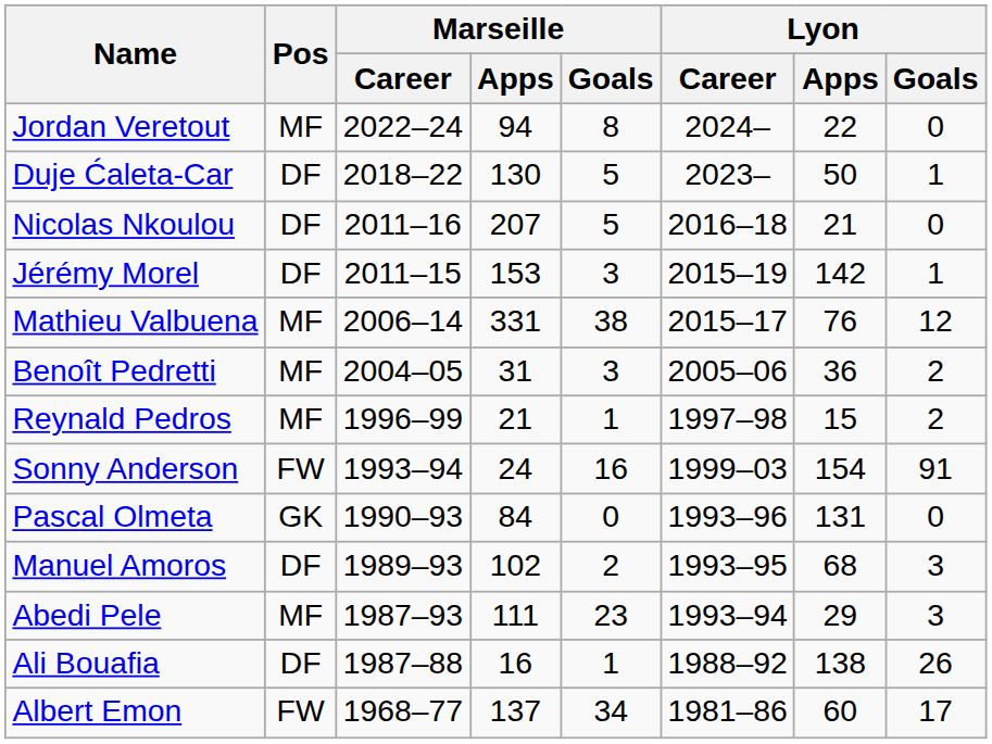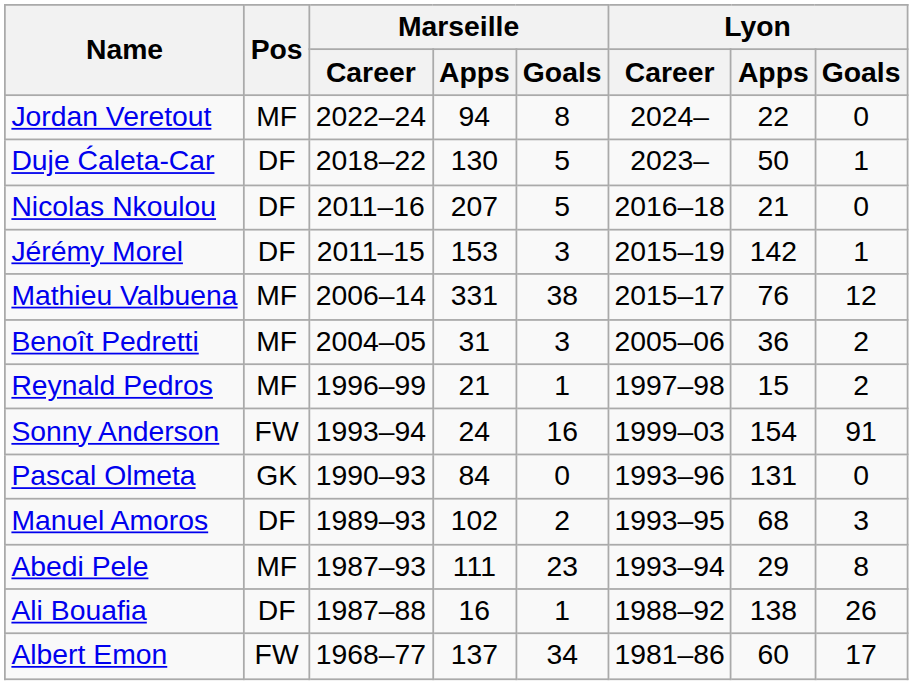Abedi Pele | Lyon / Goals: 3 -> 8
